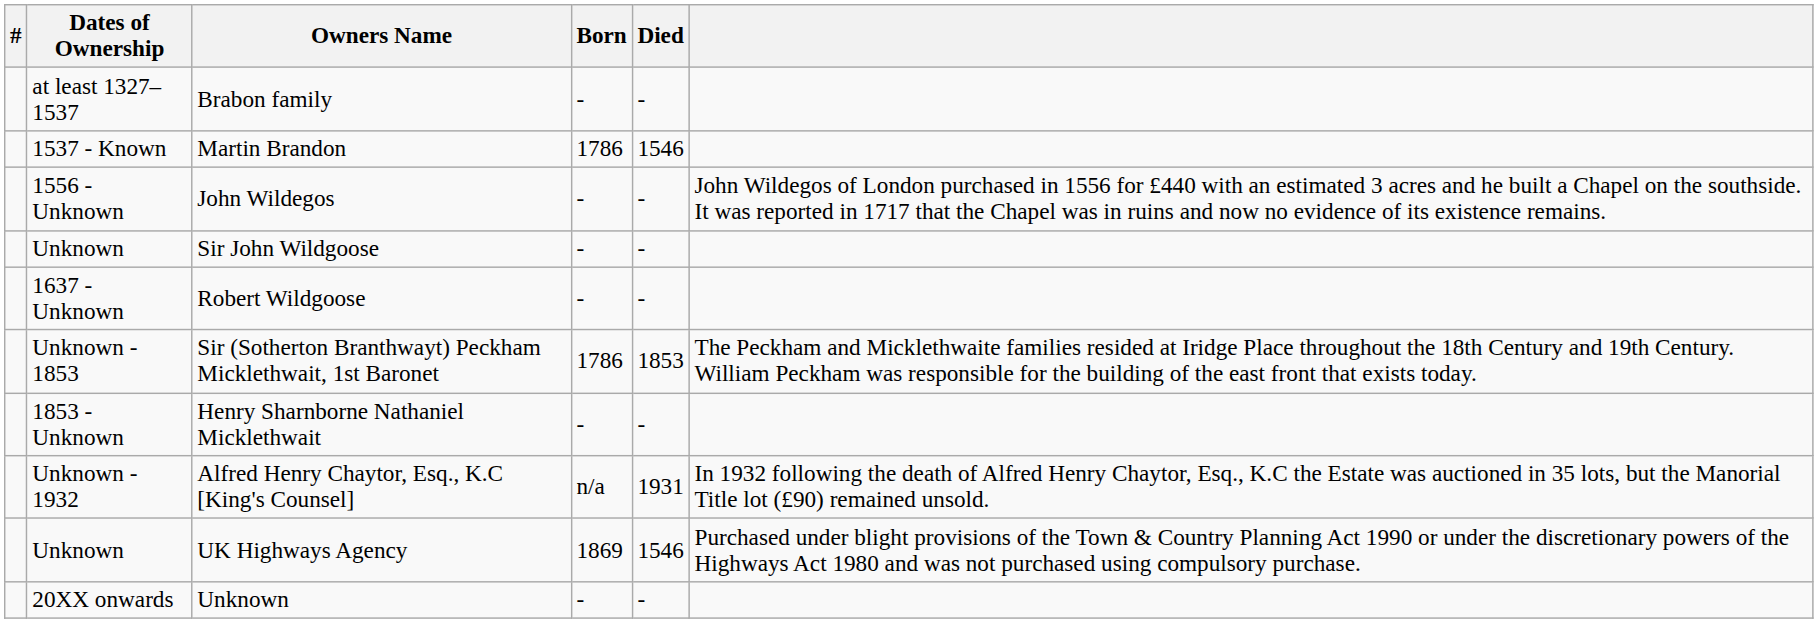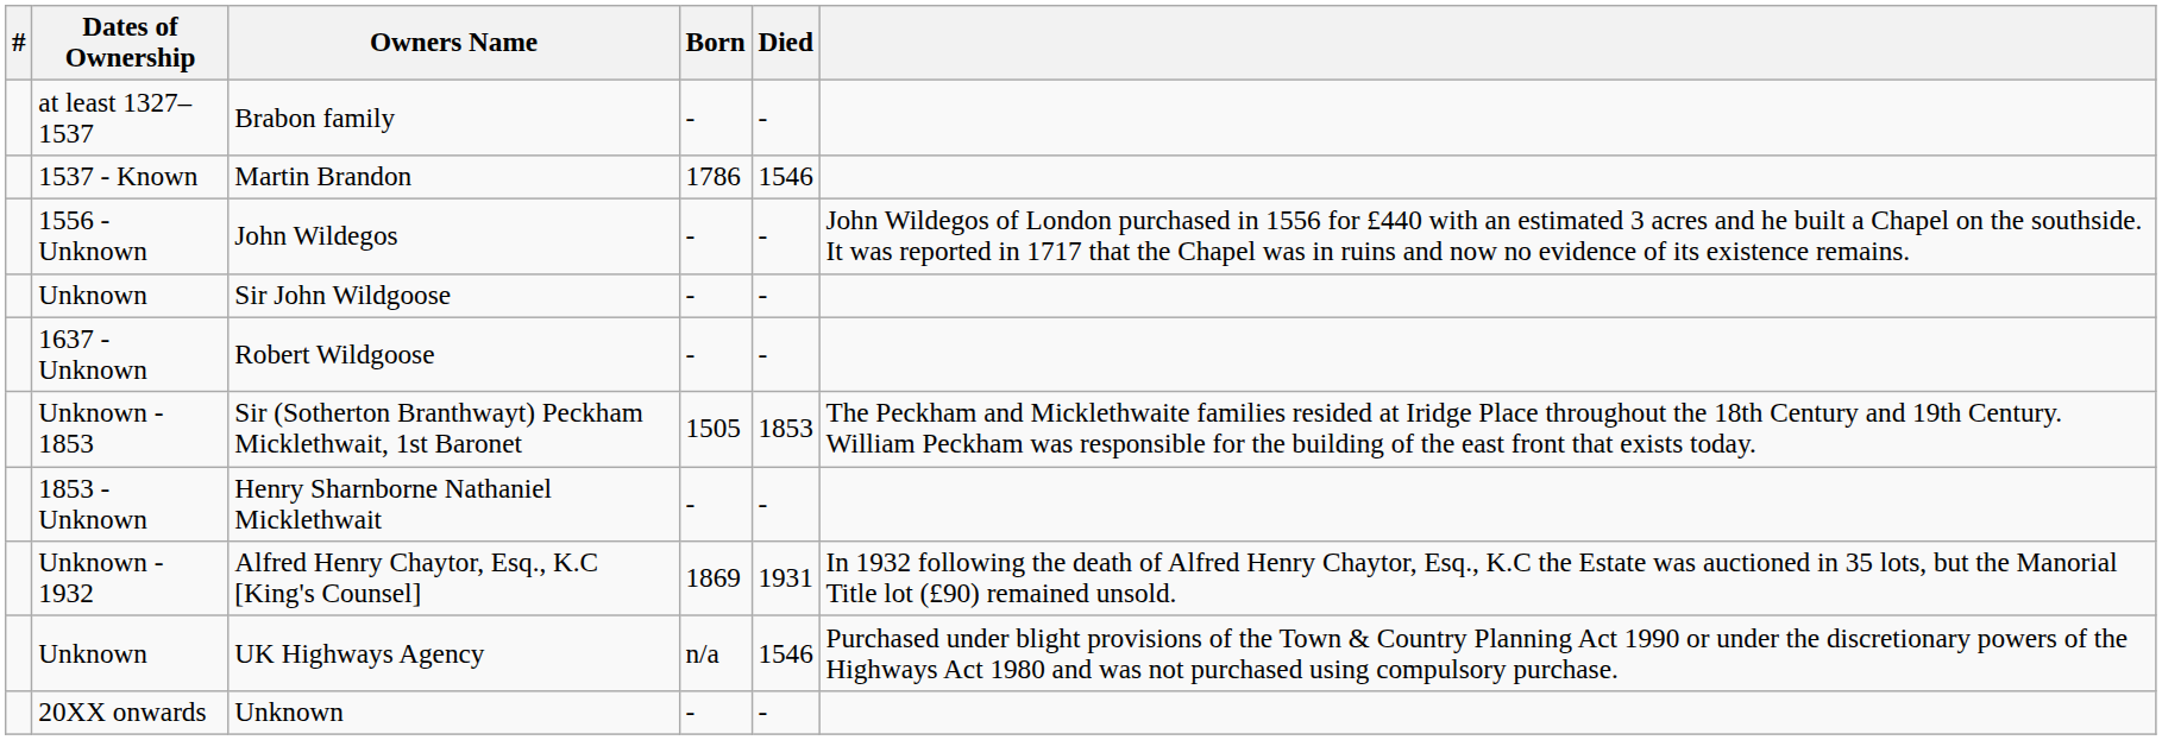Sir (Sotherton Branthwayt) Peckham Micklethwait, 1st Baronet | Born: 1786 -> 1505
Alfred Henry Chaytor, Esq., K.C [King's Counsel] | Born: n/a -> 1869
UK Highways Agency | Born: 1869 -> n/a
